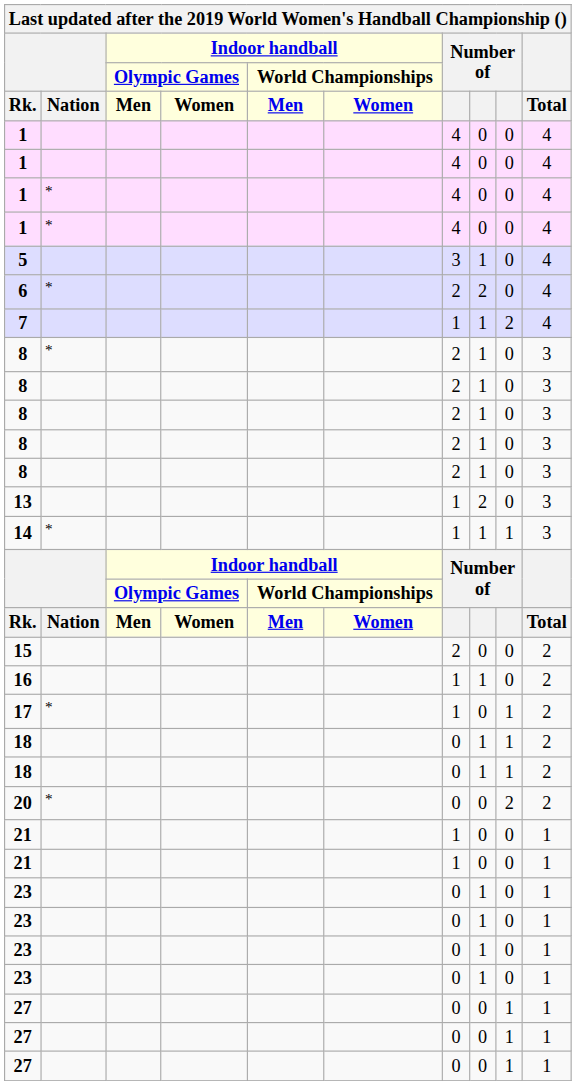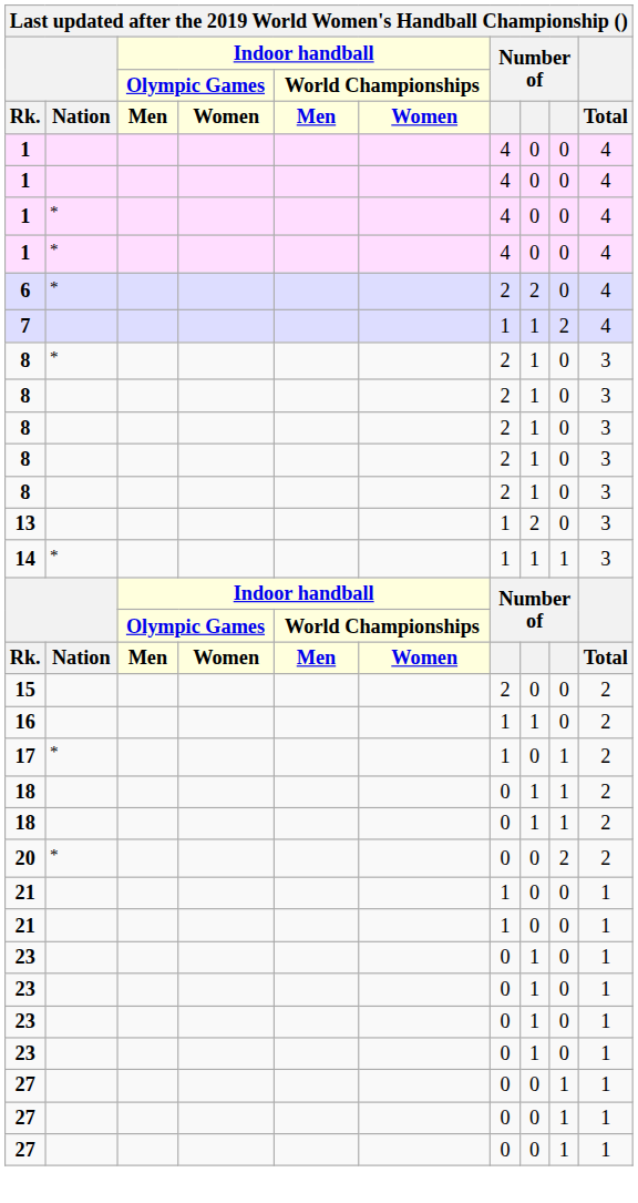- row: 5 | 3 | 1 | 0 | 4
